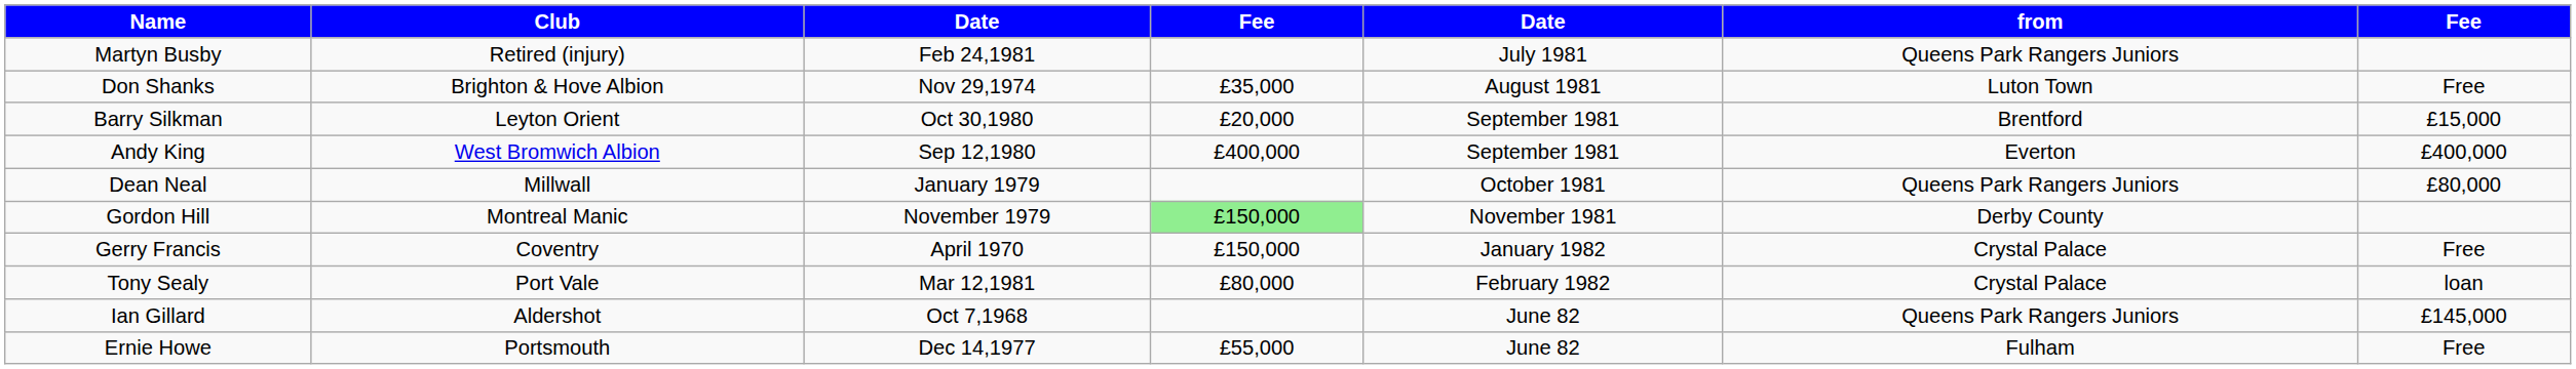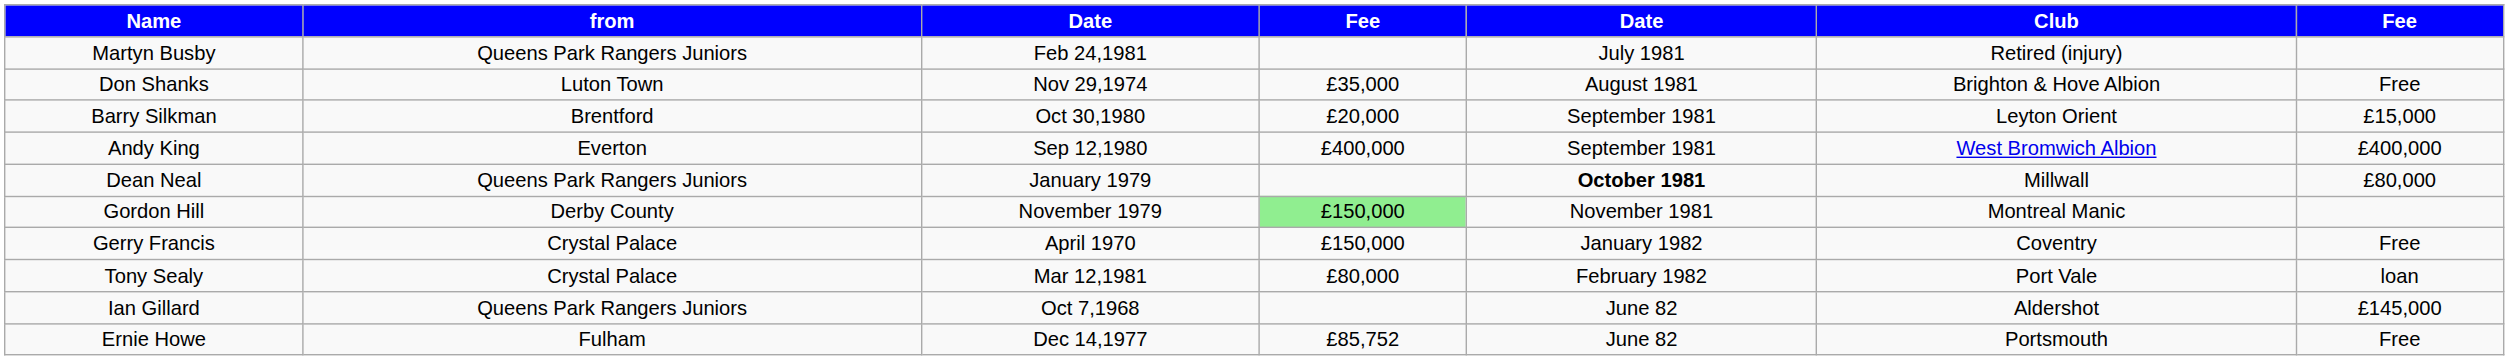columns swapped: from <-> Club
Dean Neal | column 5: normal -> bold
Ernie Howe | column 4: £55,000 -> £85,752
